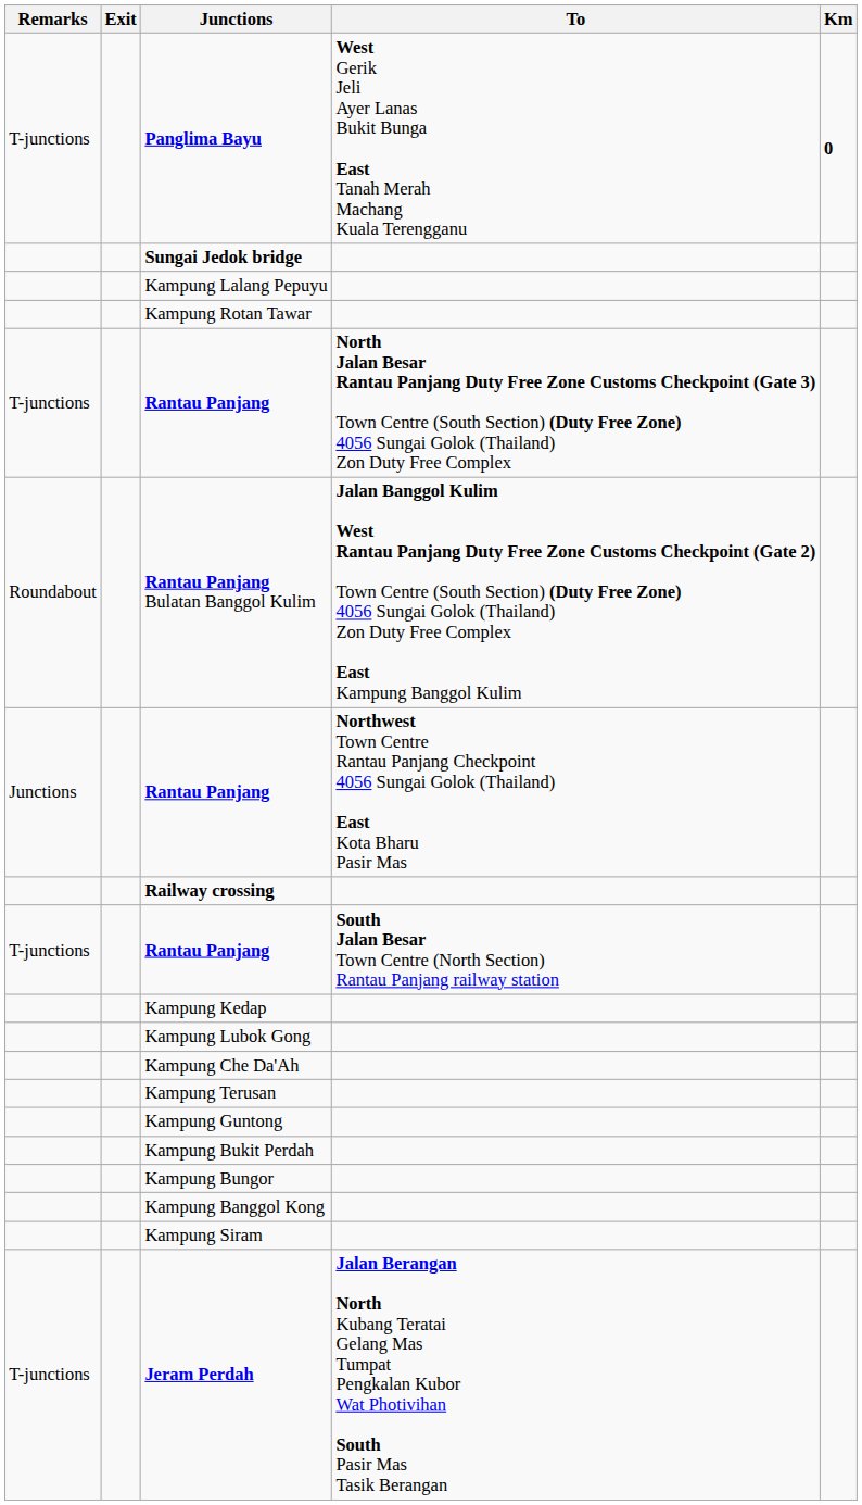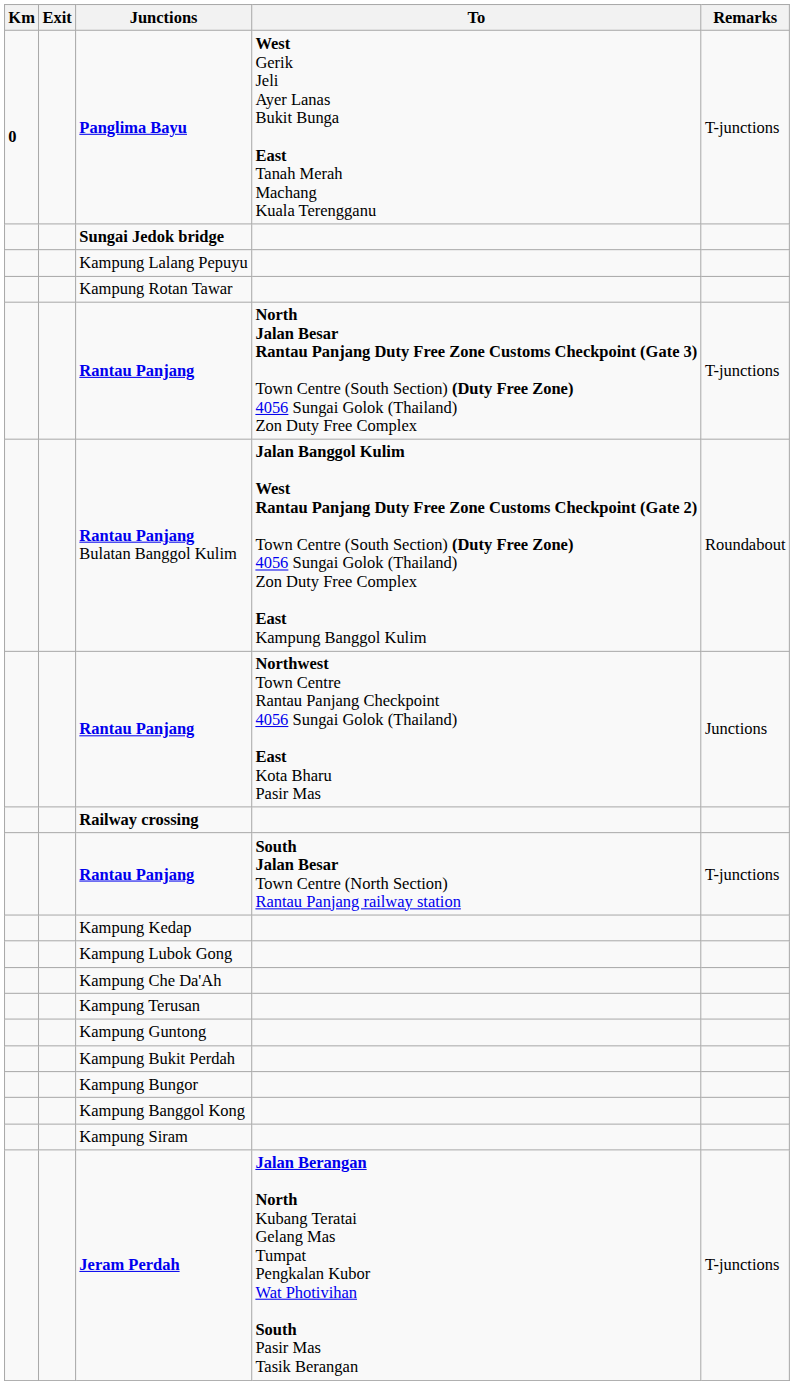columns swapped: Km <-> Remarks
